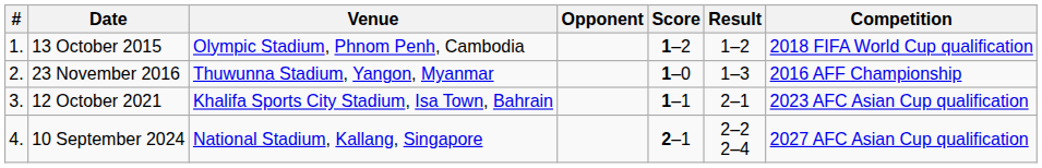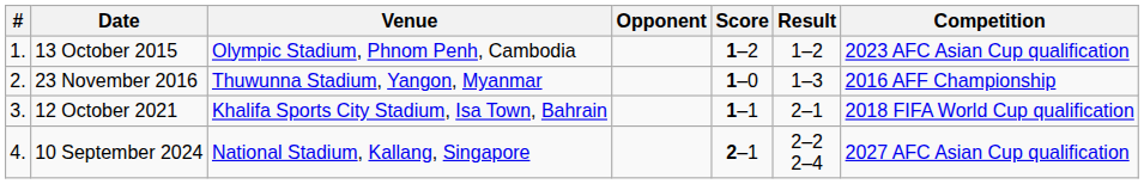13 October 2015 | Competition: 2018 FIFA World Cup qualification -> 2023 AFC Asian Cup qualification
12 October 2021 | Competition: 2023 AFC Asian Cup qualification -> 2018 FIFA World Cup qualification
